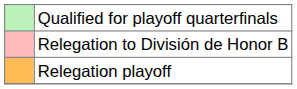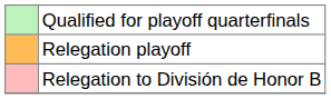rows swapped: Relegation playoff <-> Relegation to División de Honor B
